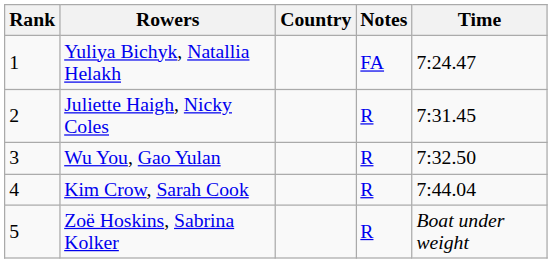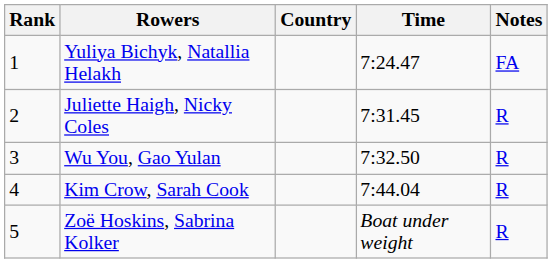columns swapped: Time <-> Notes
